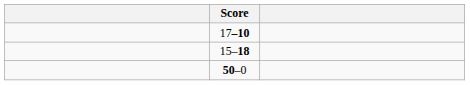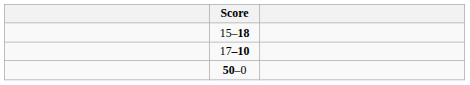rows swapped: 15–18 <-> 17–10
